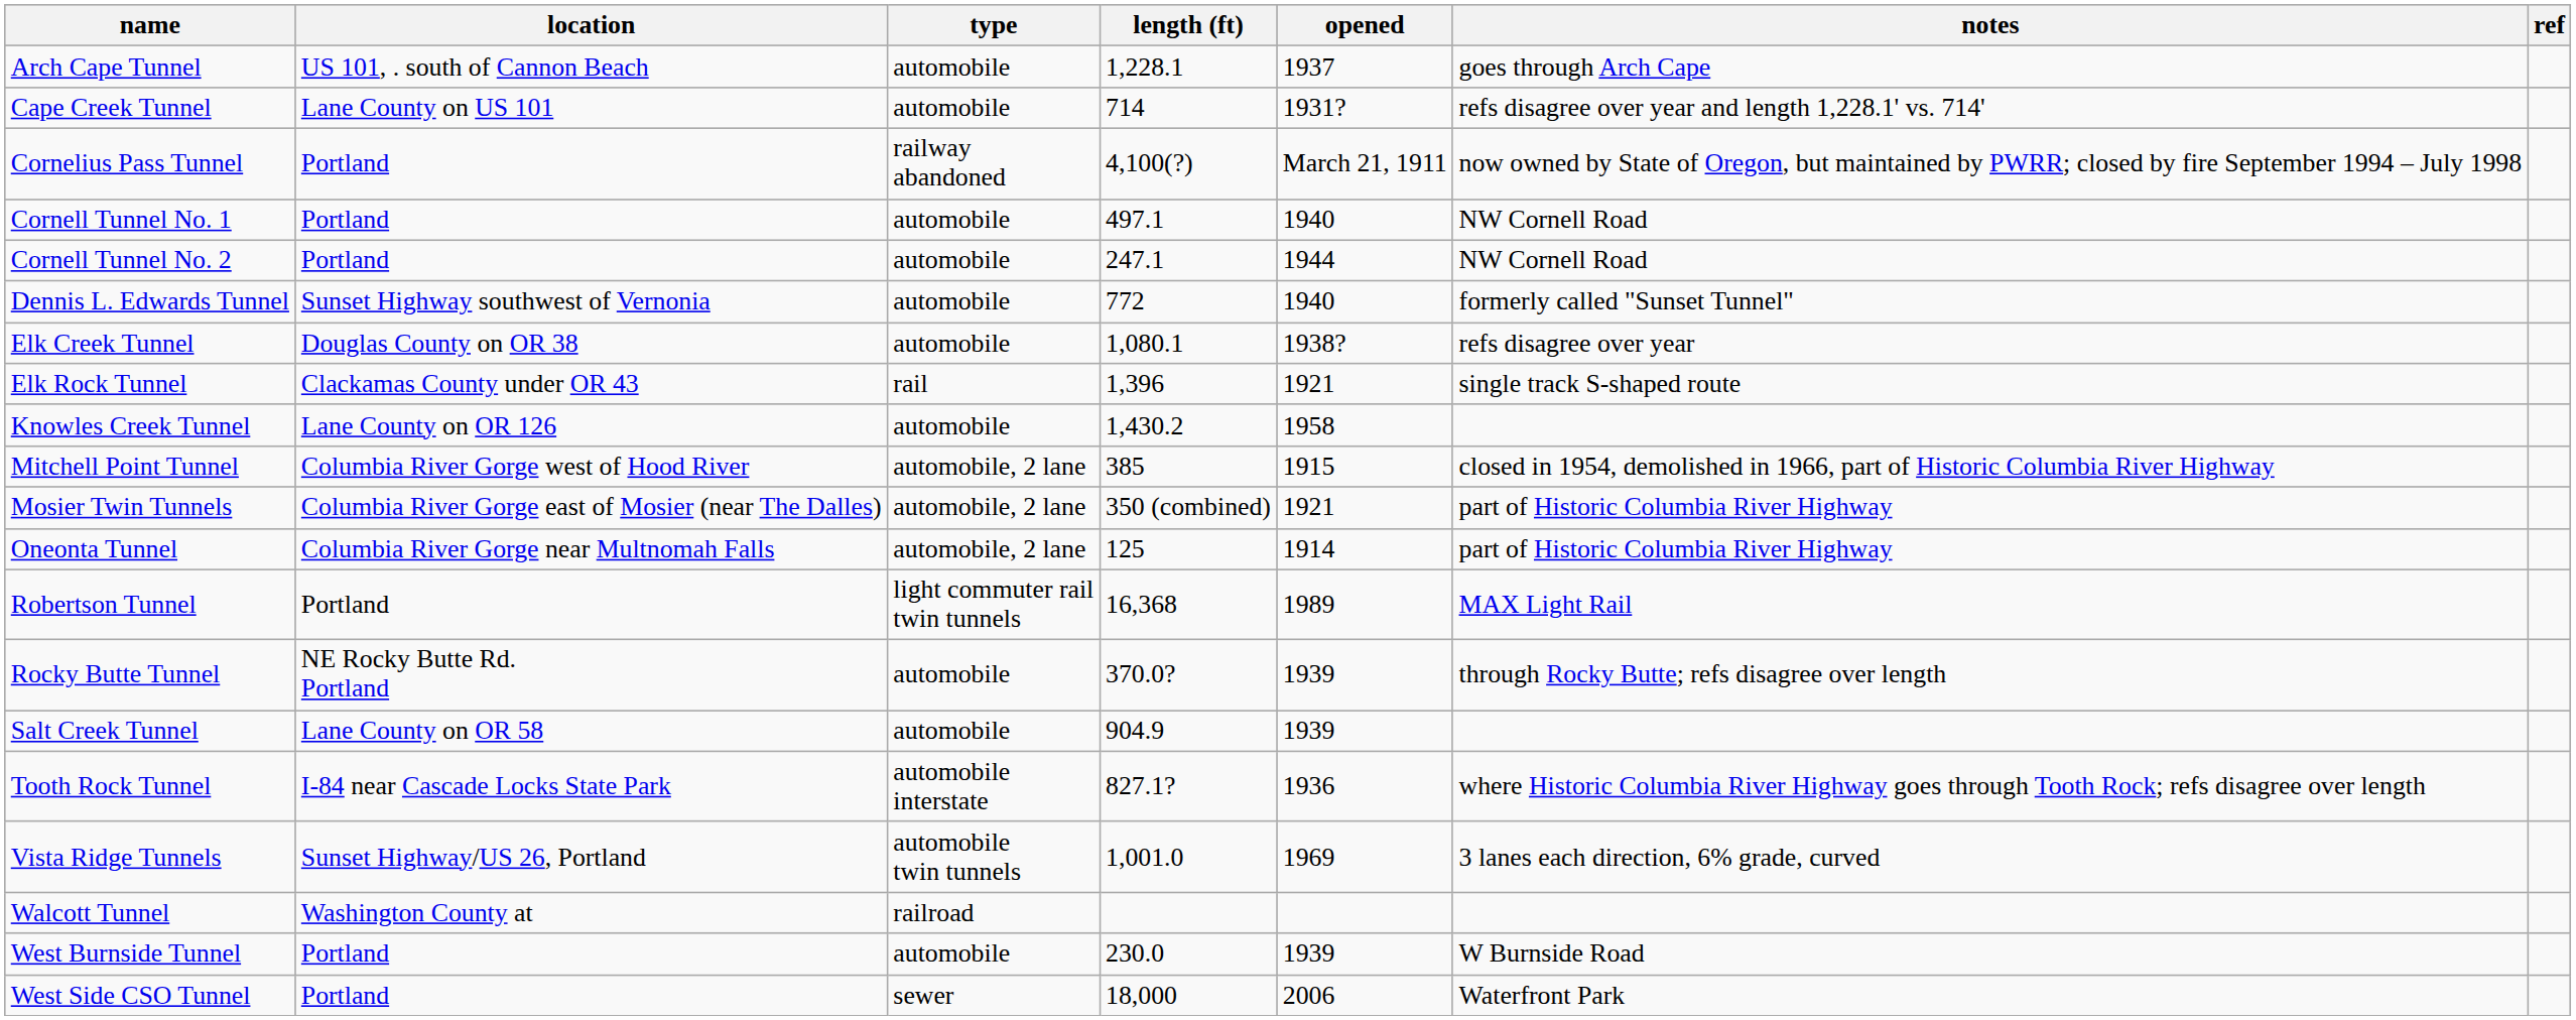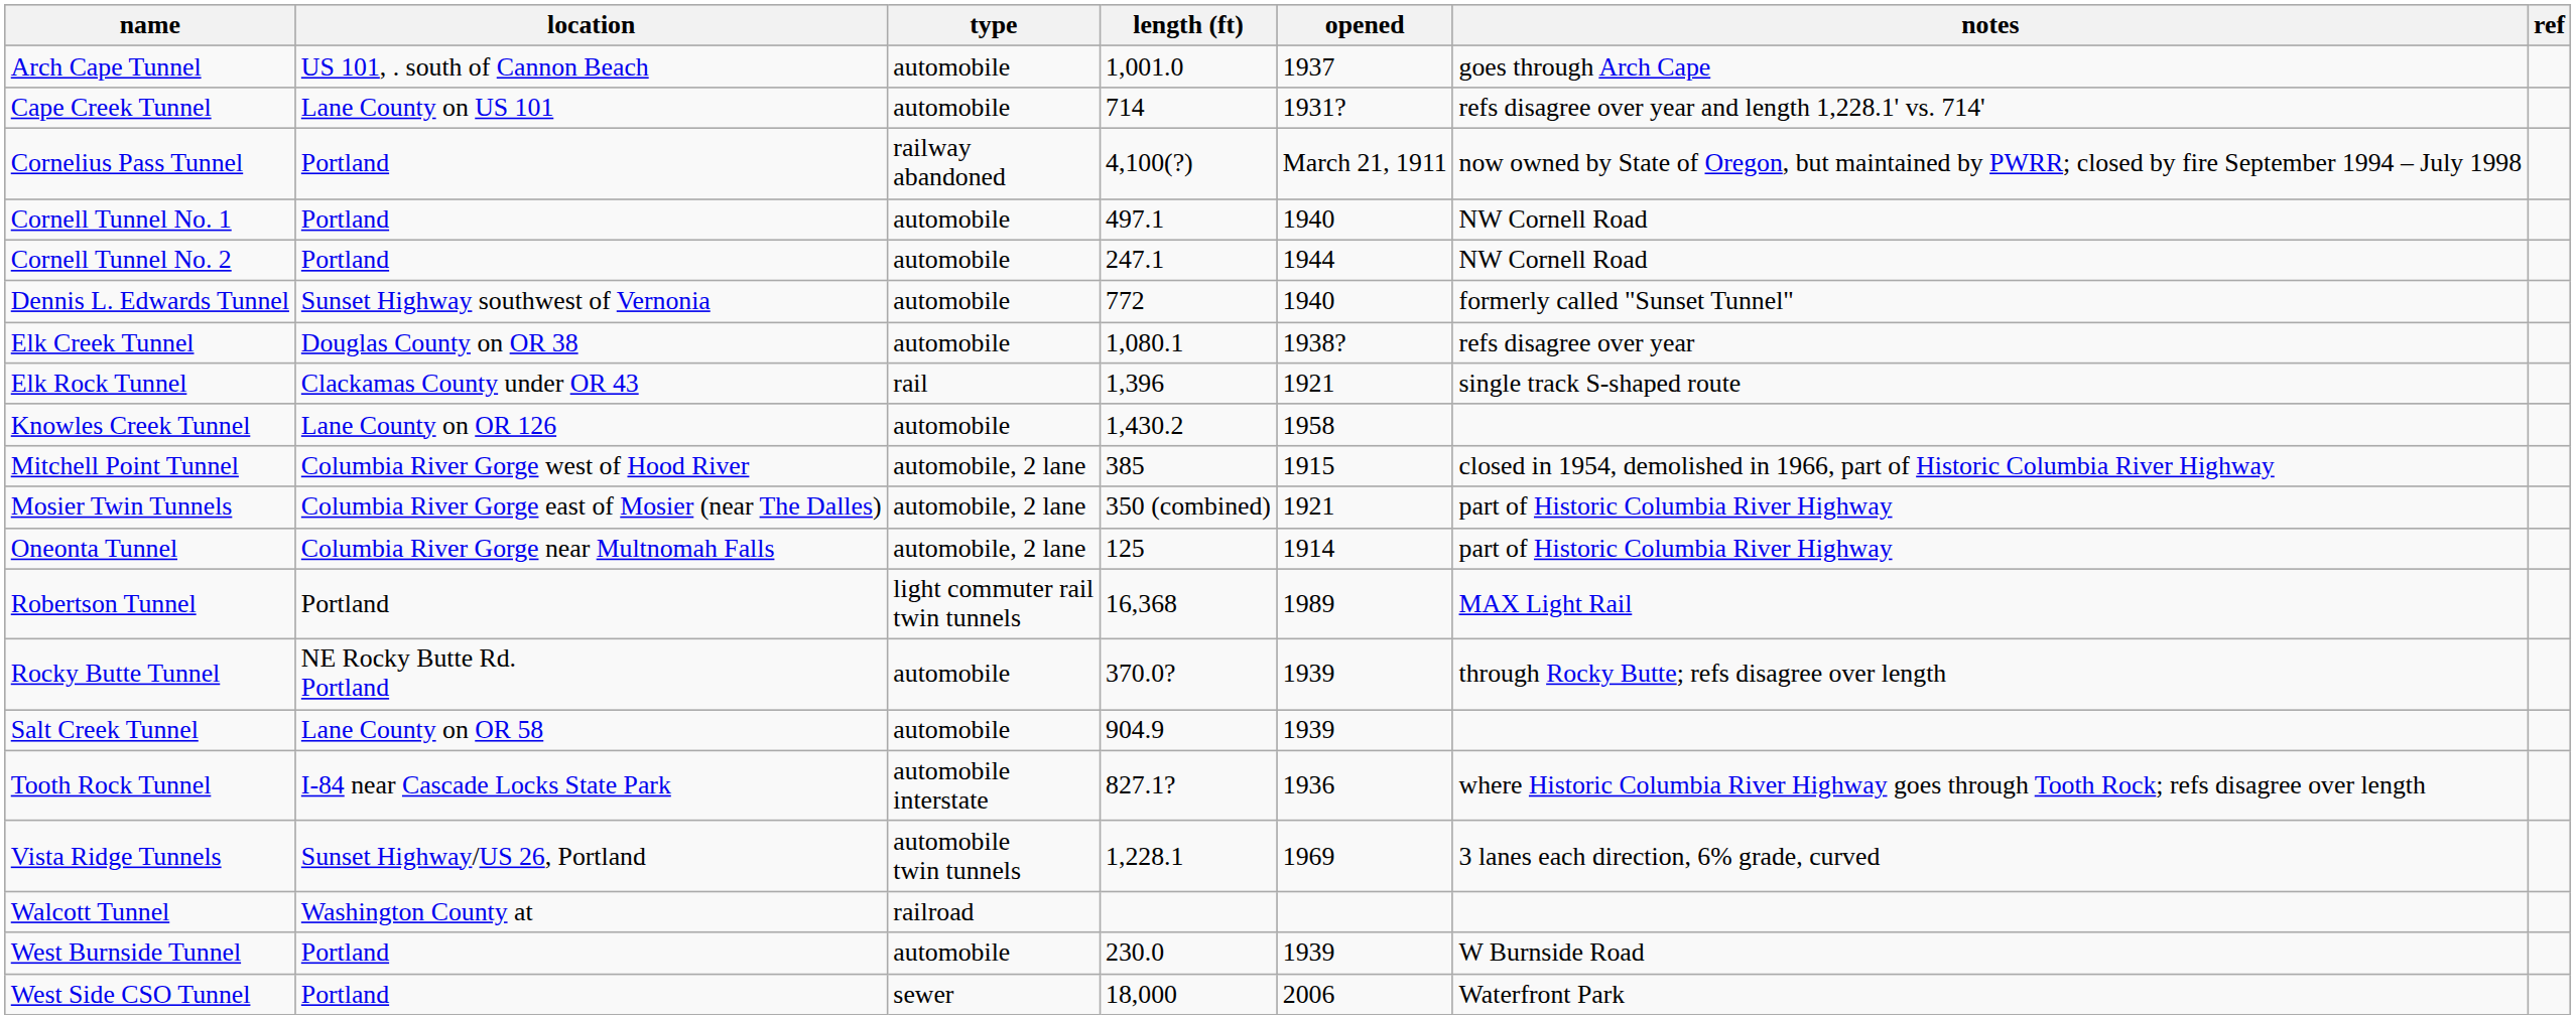Arch Cape Tunnel | length (ft): 1,228.1 -> 1,001.0
Vista Ridge Tunnels | length (ft): 1,001.0 -> 1,228.1
